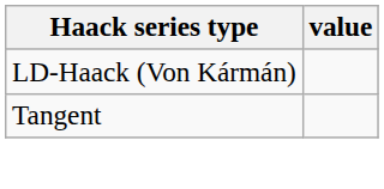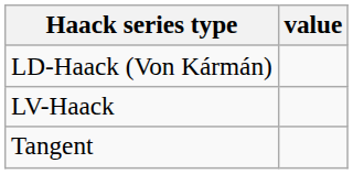+ row: LV-Haack
